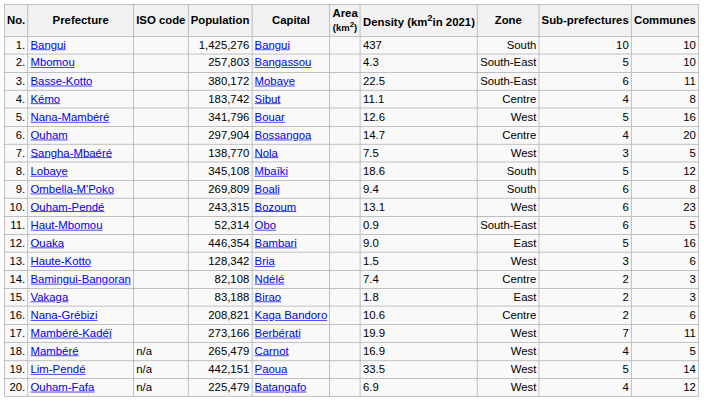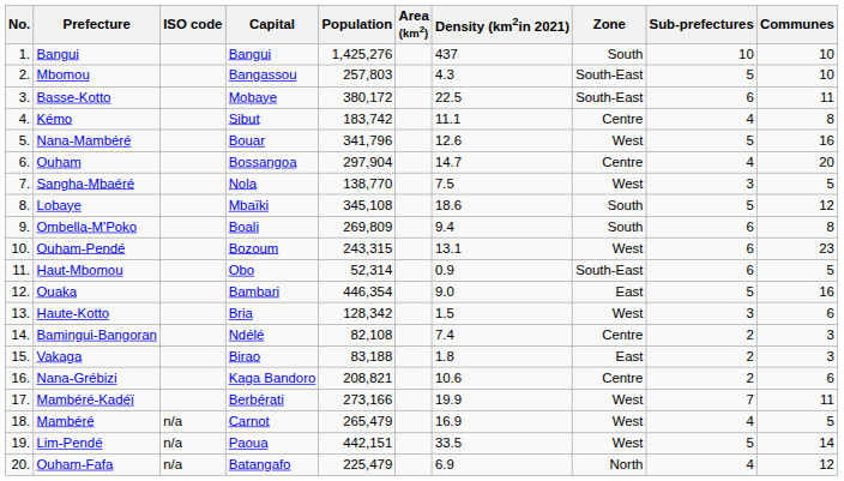columns swapped: Capital <-> Population
Ouham-Fafa | Zone: West -> North
